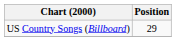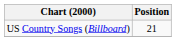US Country Songs (Billboard) | Position: 29 -> 21
